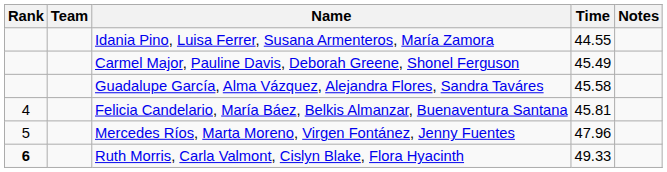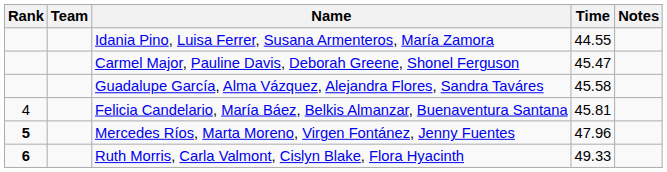Carmel Major, Pauline Davis, Deborah Greene, Shonel Ferguson | Time: 45.49 -> 45.47
Mercedes Ríos, Marta Moreno, Virgen Fontánez, Jenny Fuentes | Rank: normal -> bold
